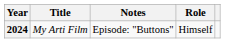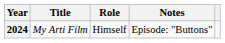columns swapped: Role <-> Notes
